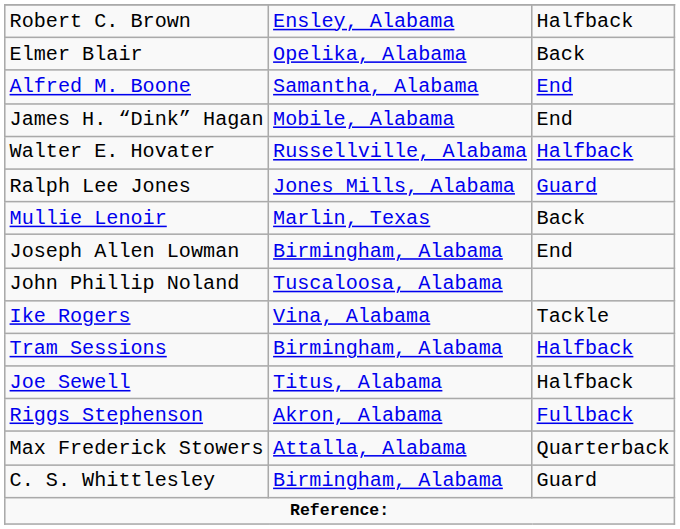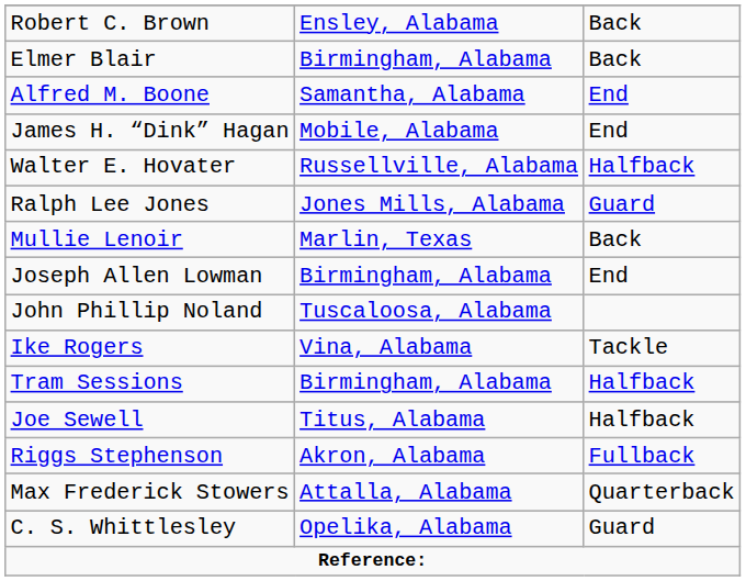Robert C. Brown | column 3: Halfback -> Back
Elmer Blair | column 2: Opelika, Alabama -> Birmingham, Alabama
C. S. Whittlesley | column 2: Birmingham, Alabama -> Opelika, Alabama
